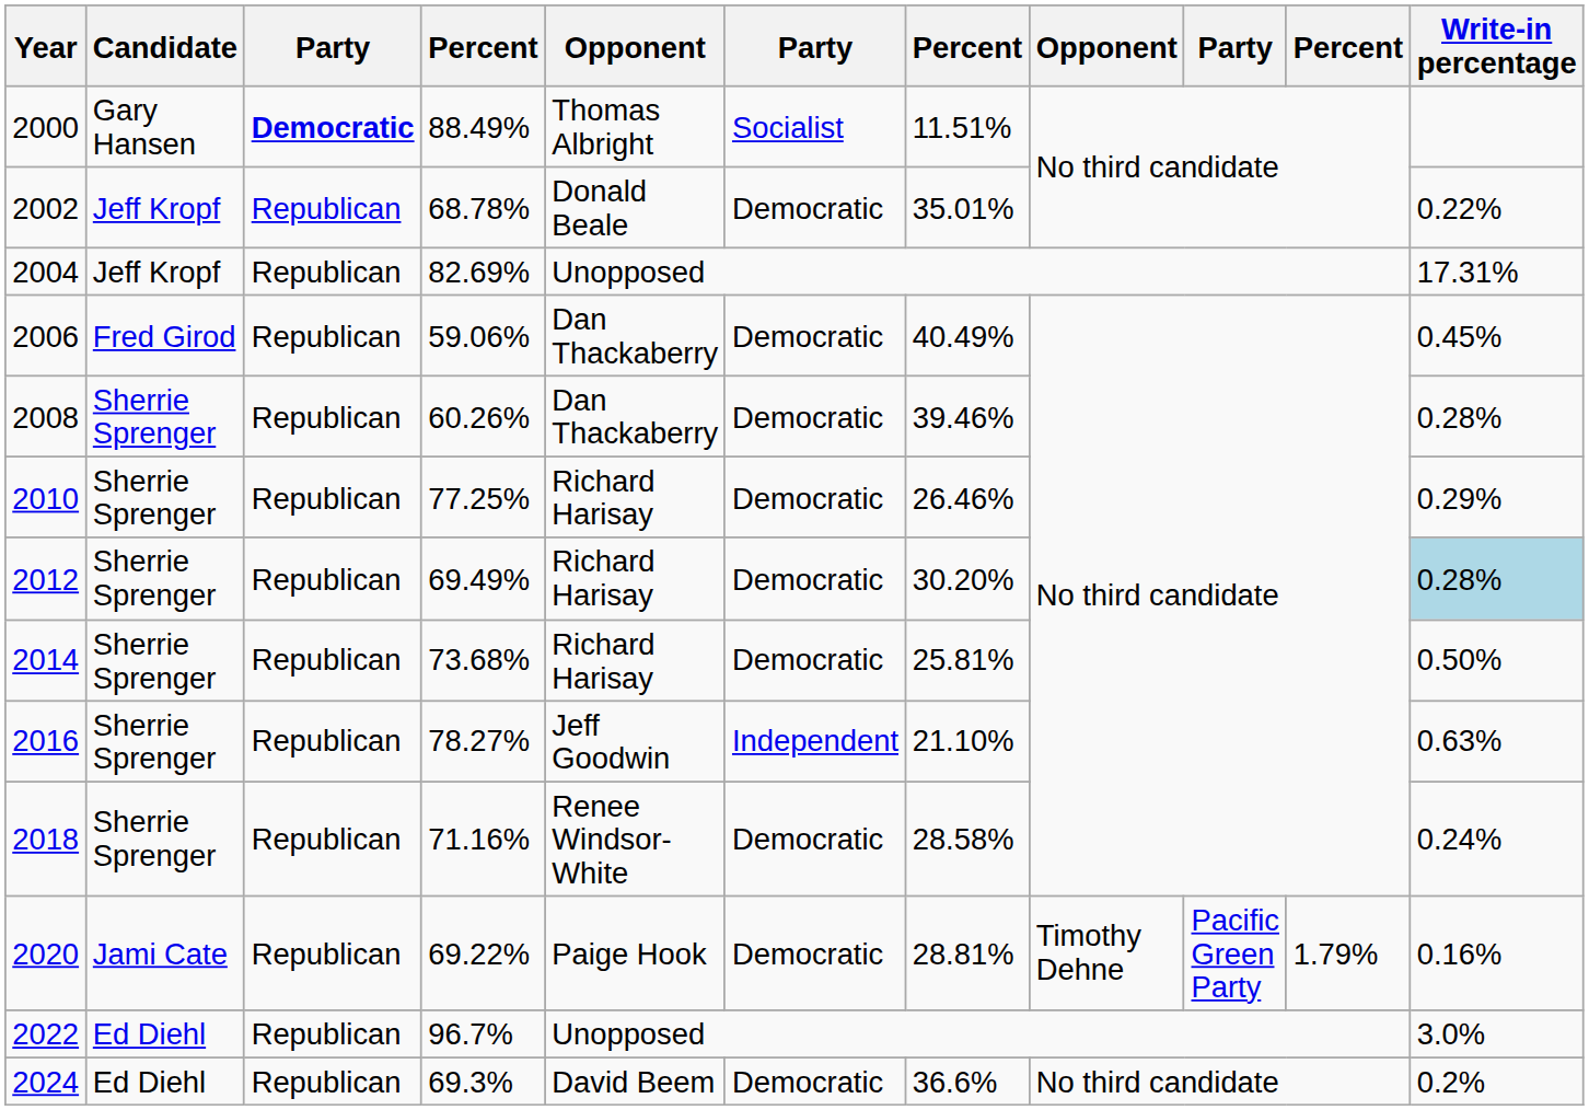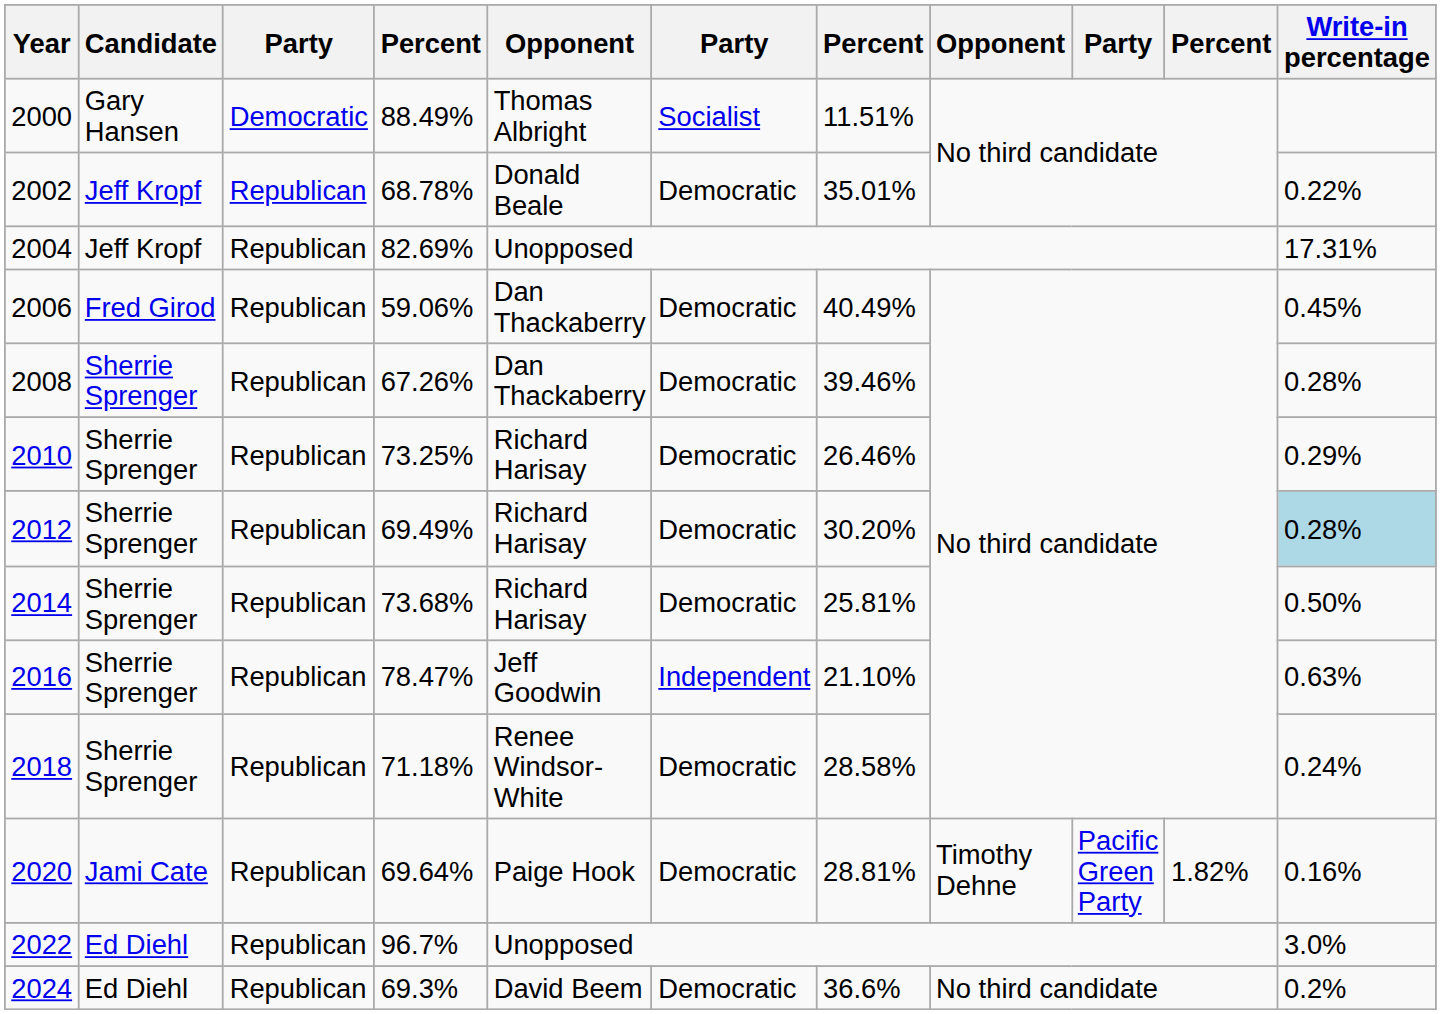2000 | column 3: bold -> normal
2008 | column 4: 60.26% -> 67.26%
2010 | column 4: 77.25% -> 73.25%
2016 | column 4: 78.27% -> 78.47%
2018 | column 4: 71.16% -> 71.18%
2020 | column 4: 69.22% -> 69.64%
2020 | column 10: 1.79% -> 1.82%
